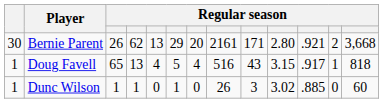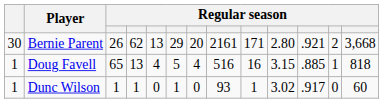Doug Favell | column 9: 43 -> 16
Doug Favell | column 11: .917 -> .885
Dunc Wilson | column 8: 26 -> 93
Dunc Wilson | column 9: 3 -> 1
Dunc Wilson | column 11: .885 -> .917
